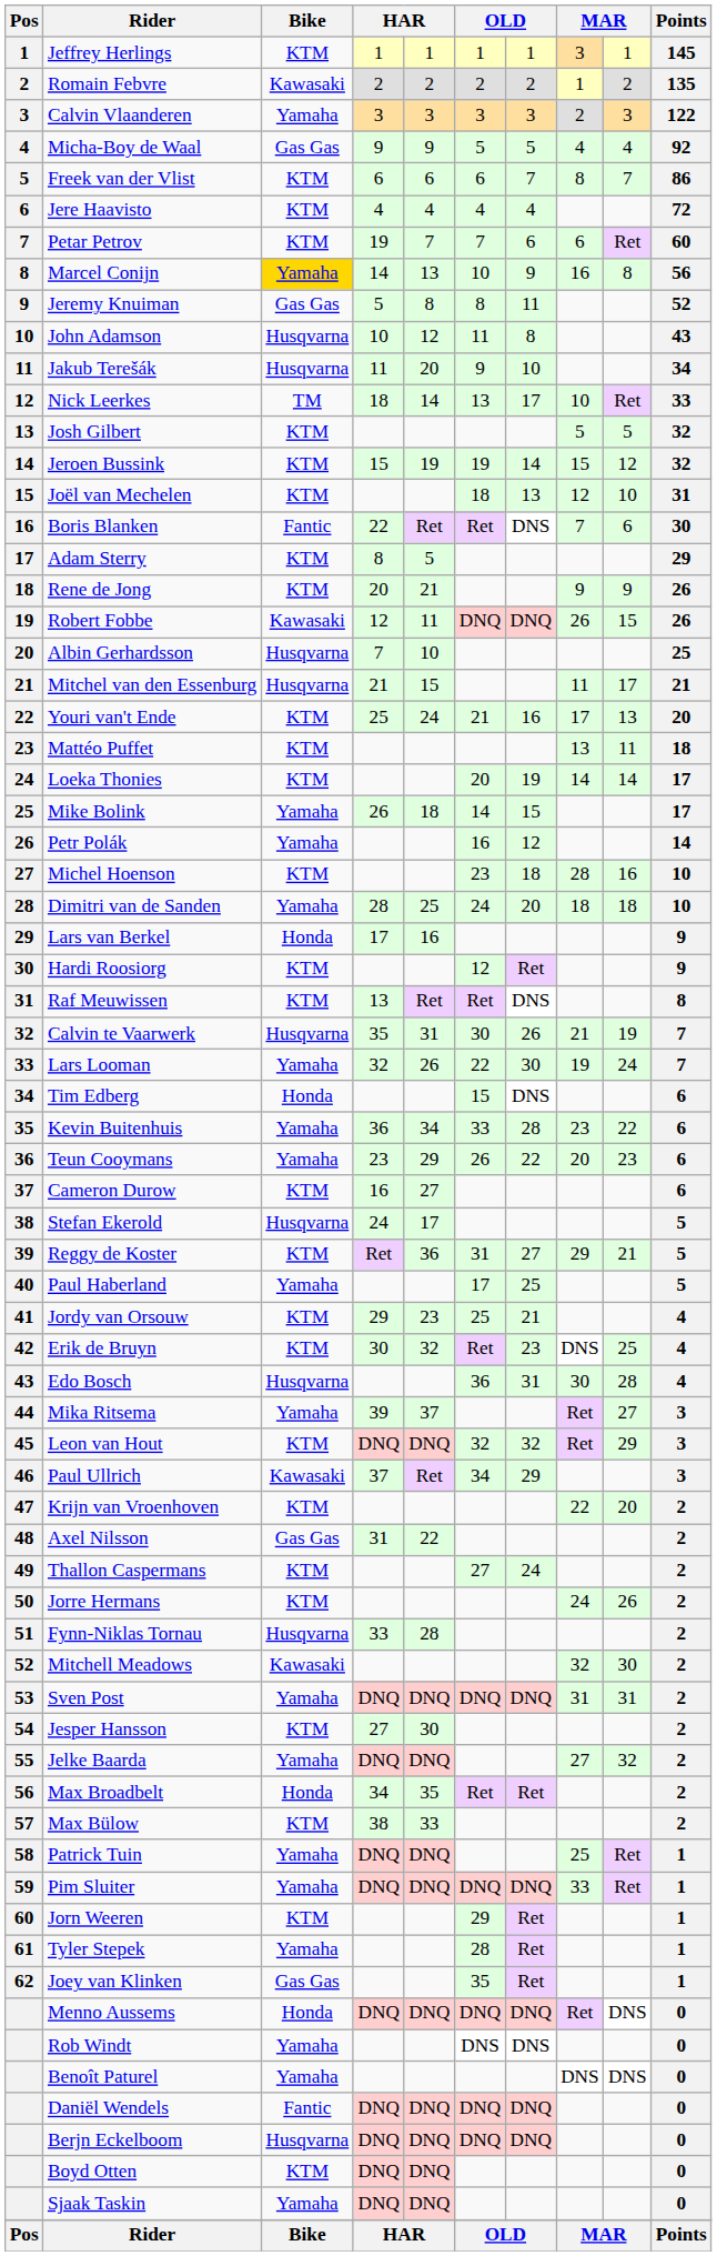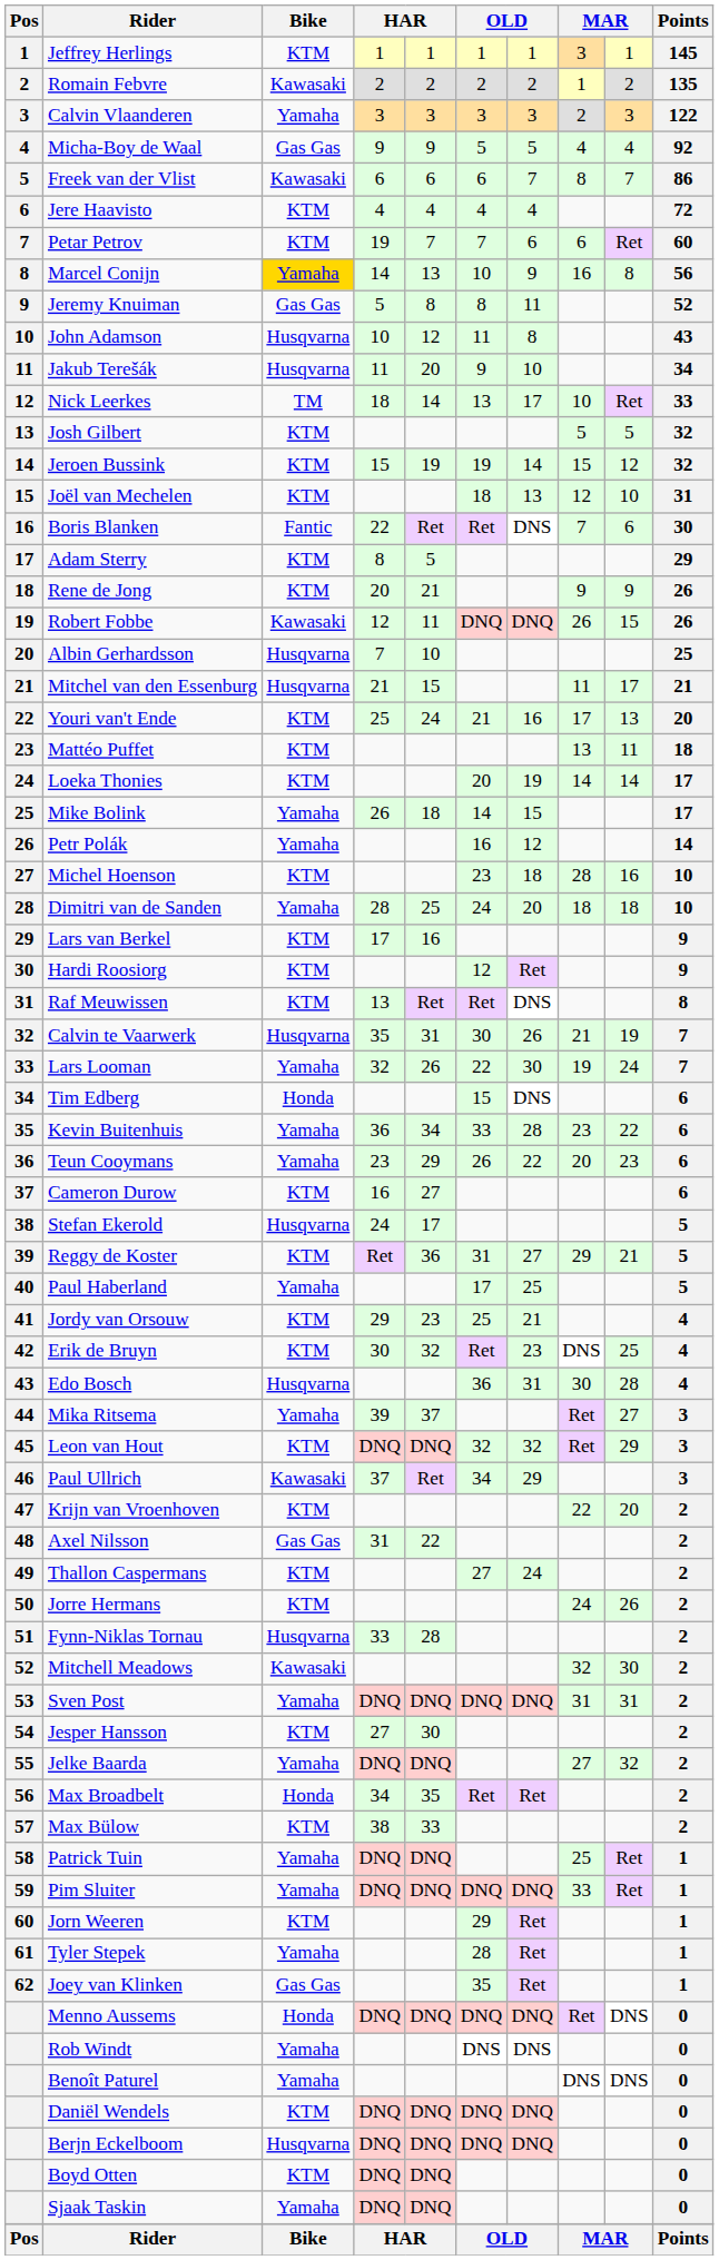Freek van der Vlist | Bike: KTM -> Kawasaki
Lars van Berkel | Bike: Honda -> KTM
Daniël Wendels | Bike: Fantic -> KTM
